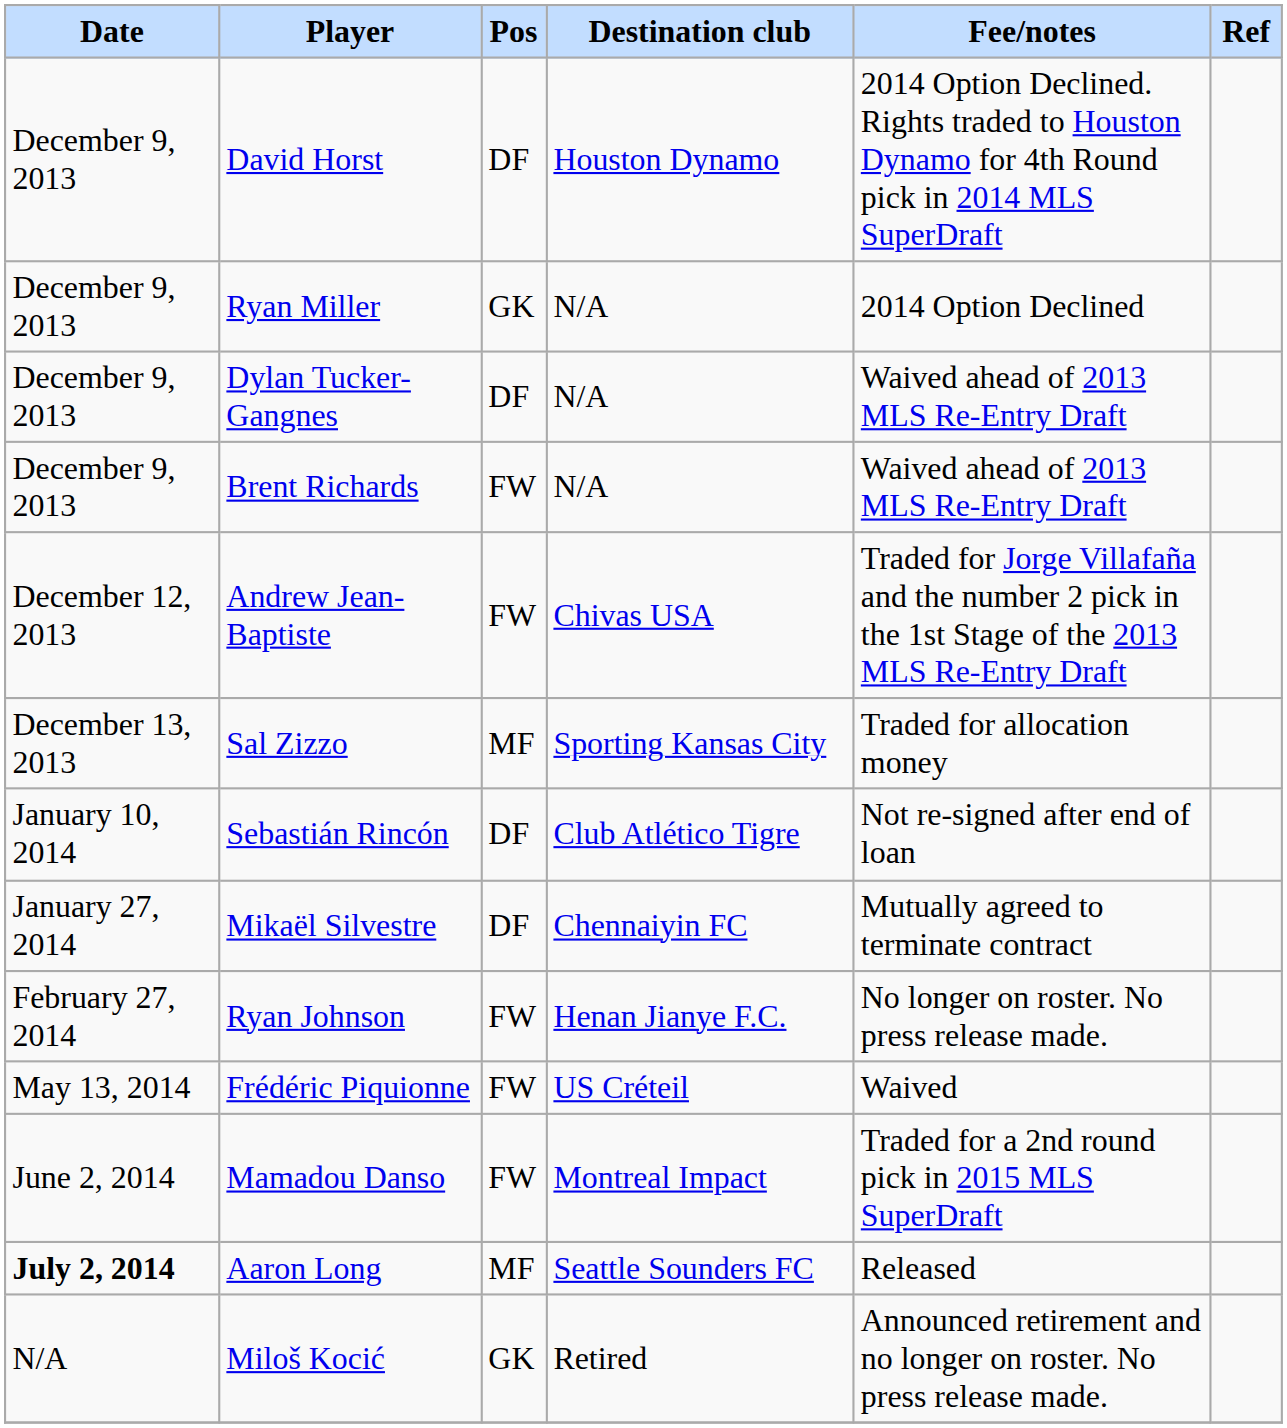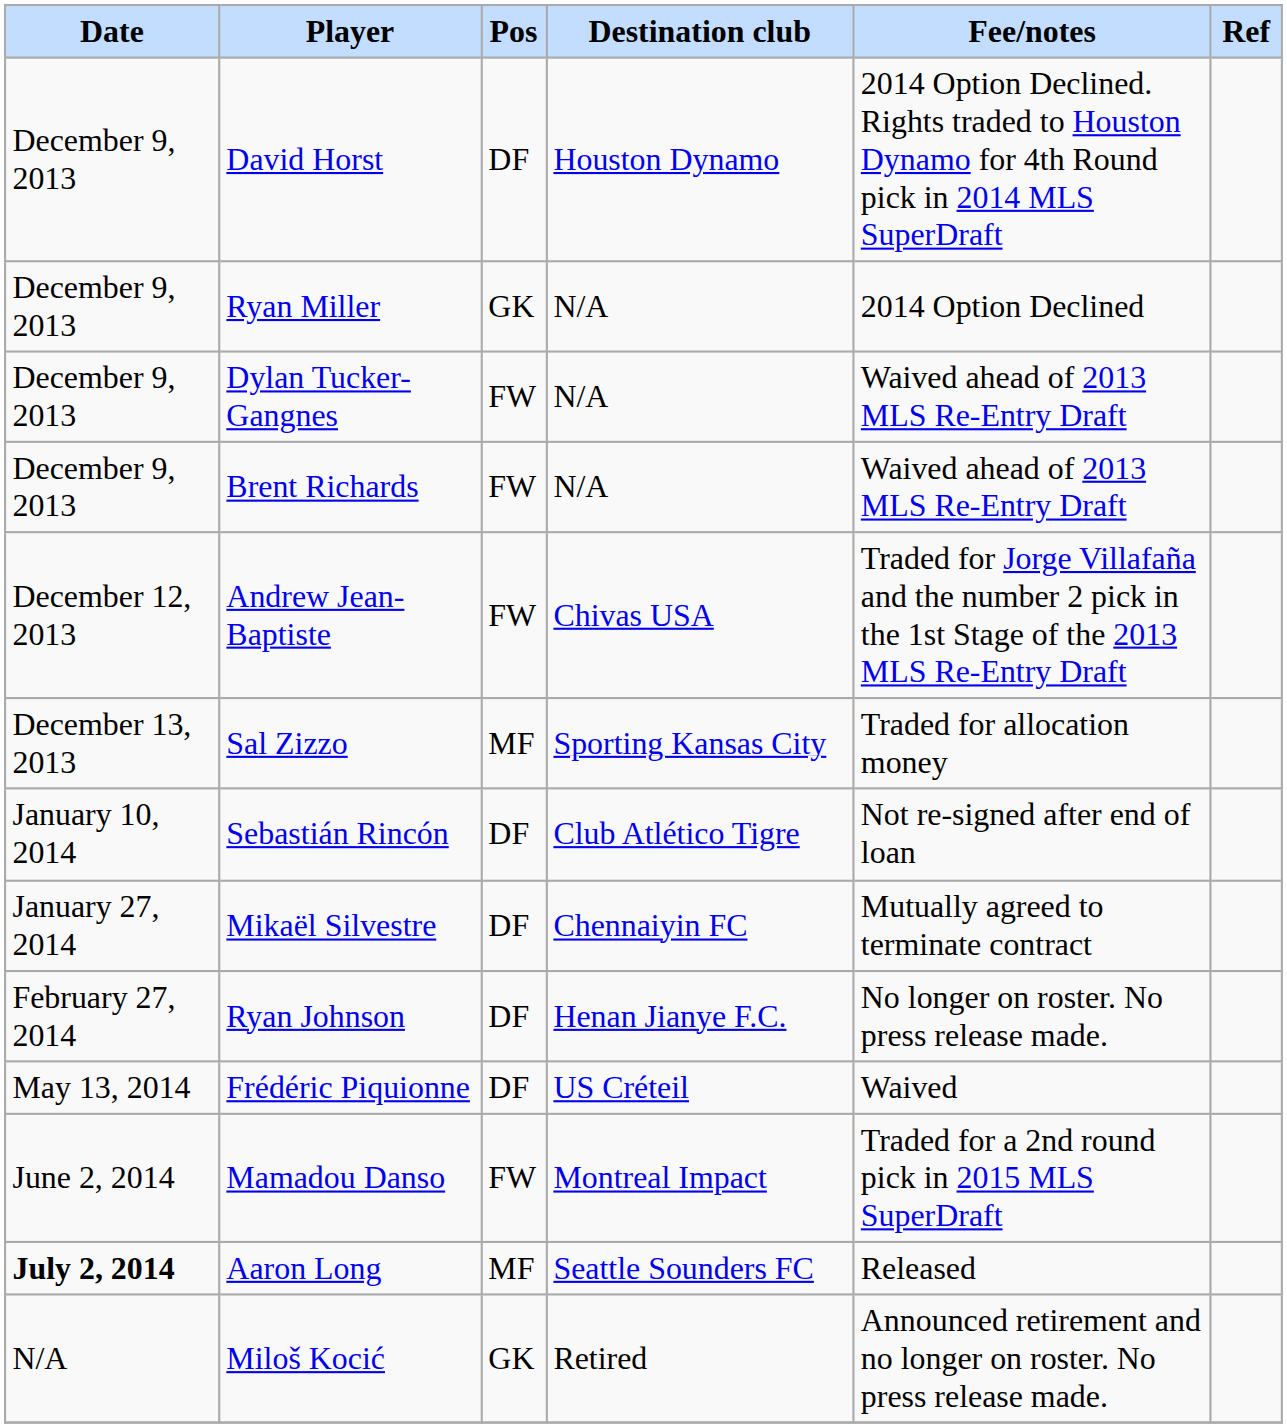Dylan Tucker-Gangnes | Pos: DF -> FW
Ryan Johnson | Pos: FW -> DF
Frédéric Piquionne | Pos: FW -> DF
